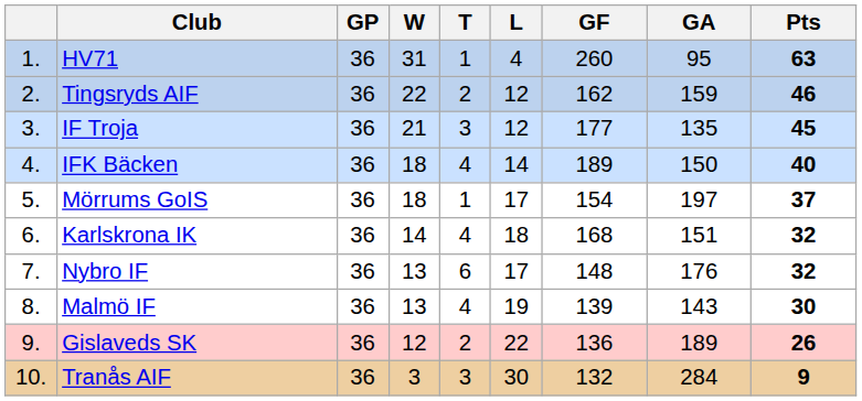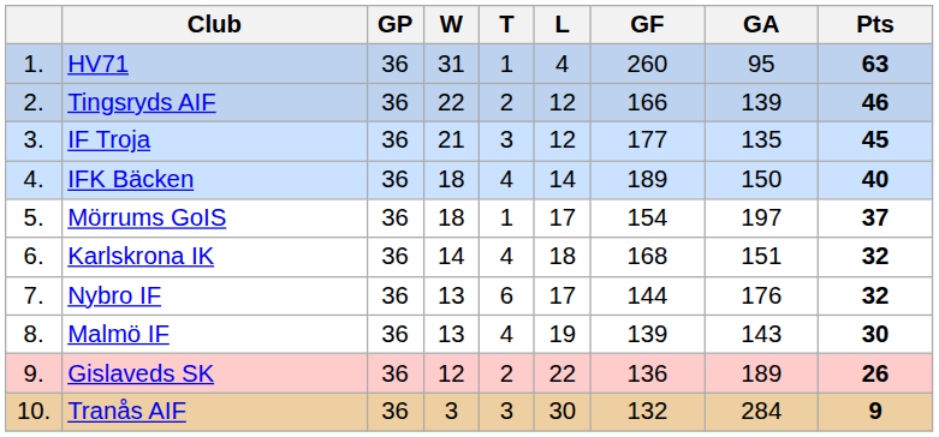Tingsryds AIF | GF: 162 -> 166
Tingsryds AIF | GA: 159 -> 139
Nybro IF | GF: 148 -> 144
